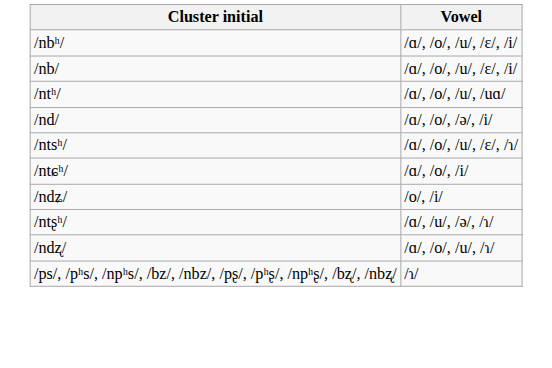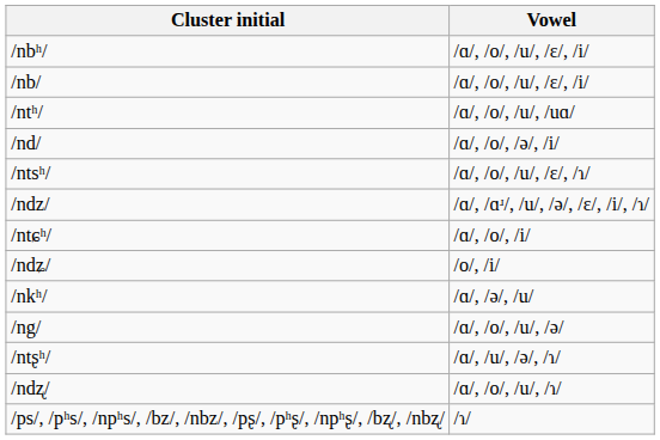+ row: /ndz/ | /ɑ/, /ɑʴ/, /u/, /ə/, /ɛ/, /i/, /ɿ/
+ row: /nkʰ/ | /ɑ/, /ə/, /u/
+ row: /ng/ | /ɑ/, /o/, /u/, /ə/
